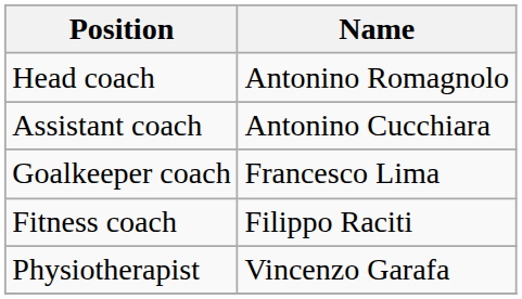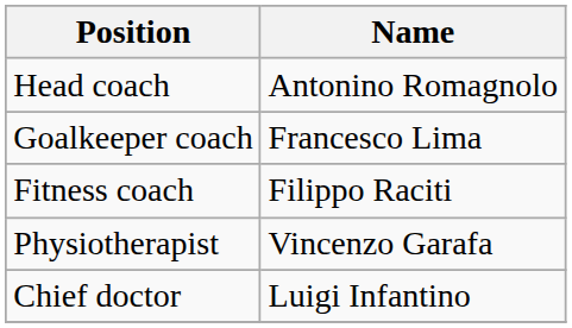- row: Assistant coach | Antonino Cucchiara
+ row: Chief doctor | Luigi Infantino
